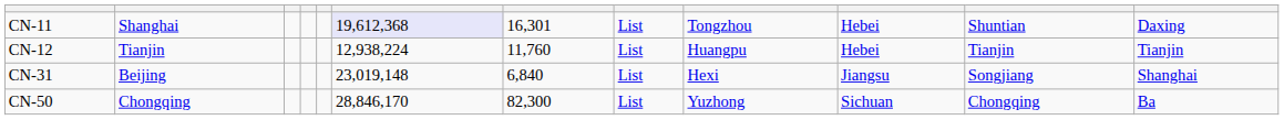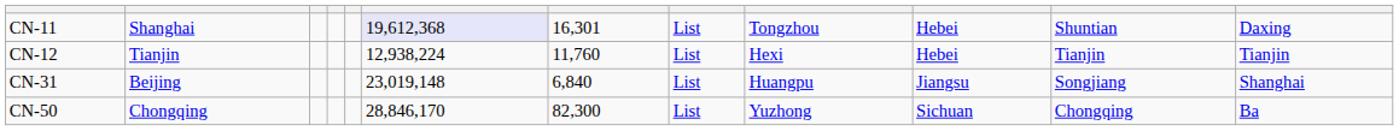CN-12 | column 9: Huangpu -> Hexi
CN-31 | column 9: Hexi -> Huangpu
